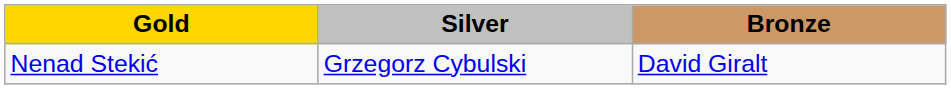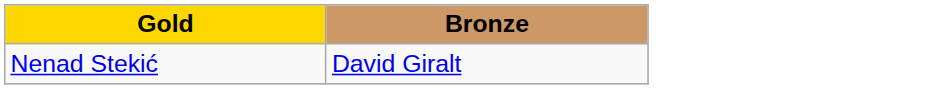- column: Silver | Grzegorz Cybulski
